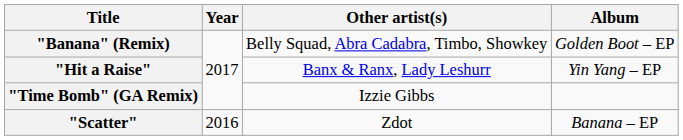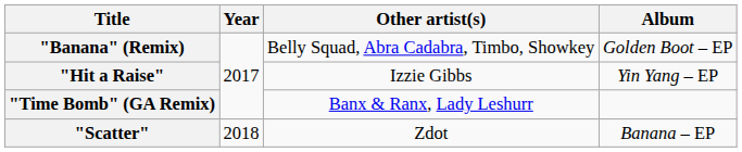"Hit a Raise" | Other artist(s): Banx & Ranx, Lady Leshurr -> Izzie Gibbs
"Time Bomb" (GA Remix) | Other artist(s): Izzie Gibbs -> Banx & Ranx, Lady Leshurr
"Scatter" | Year: 2016 -> 2018
